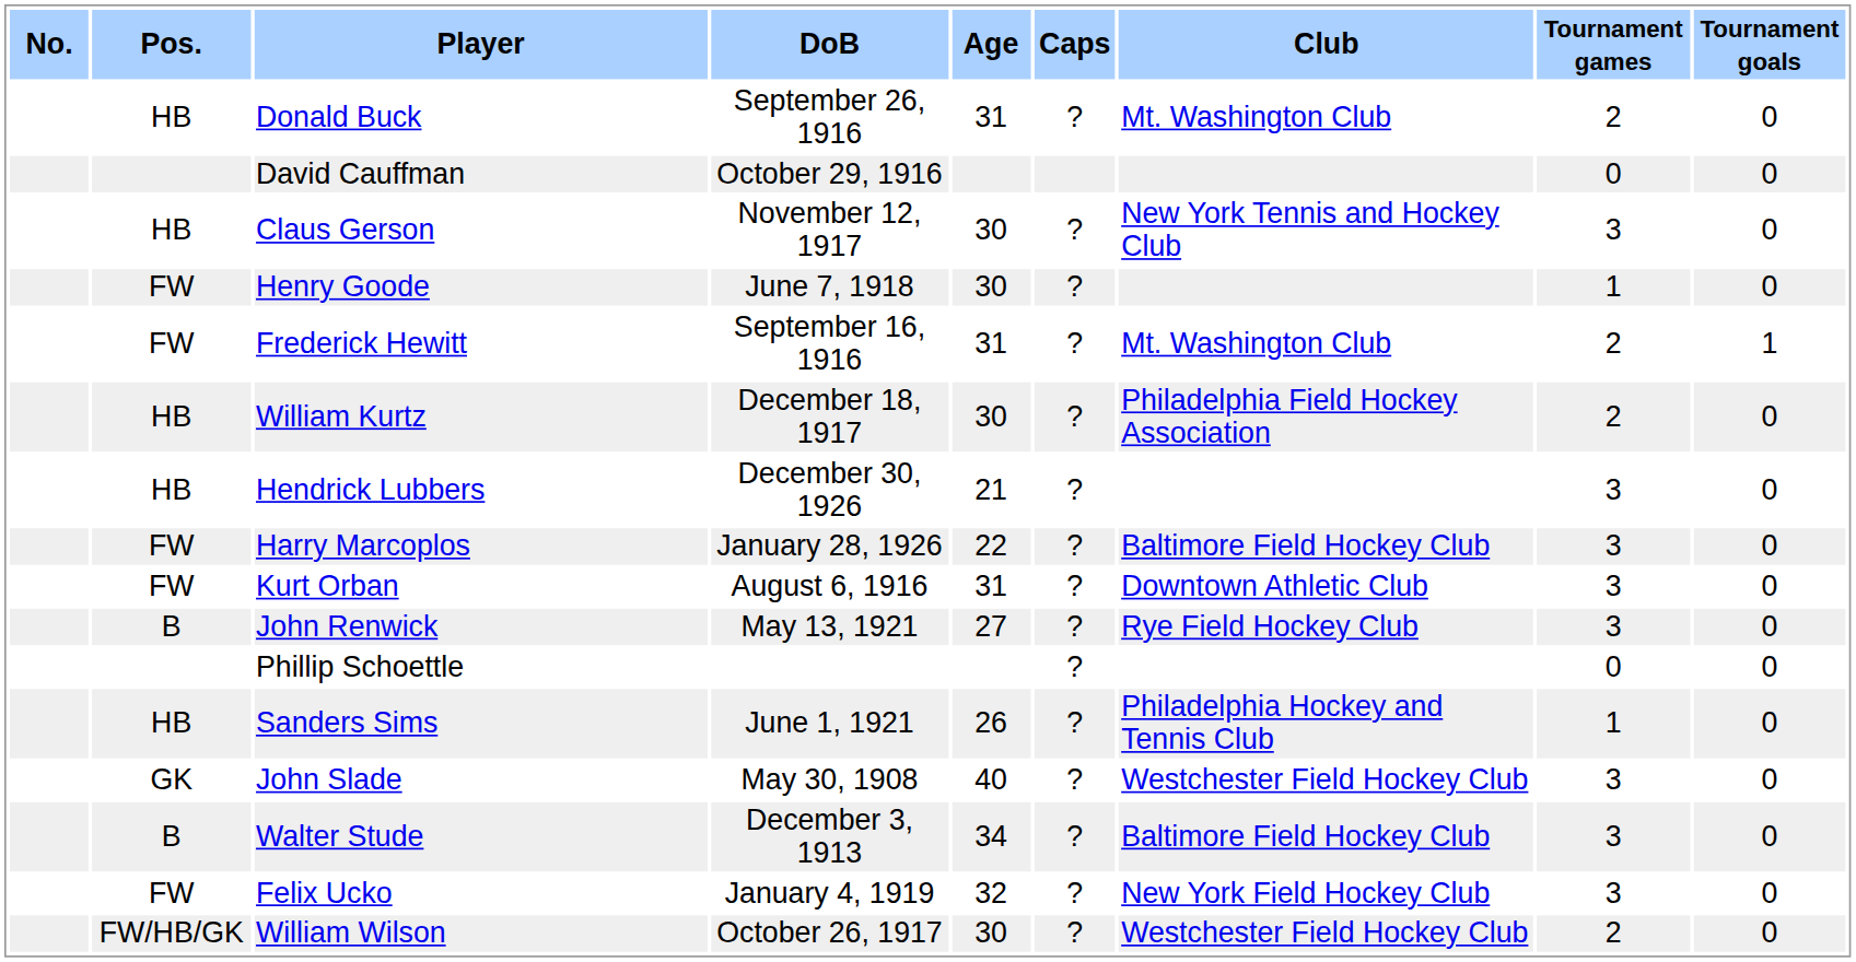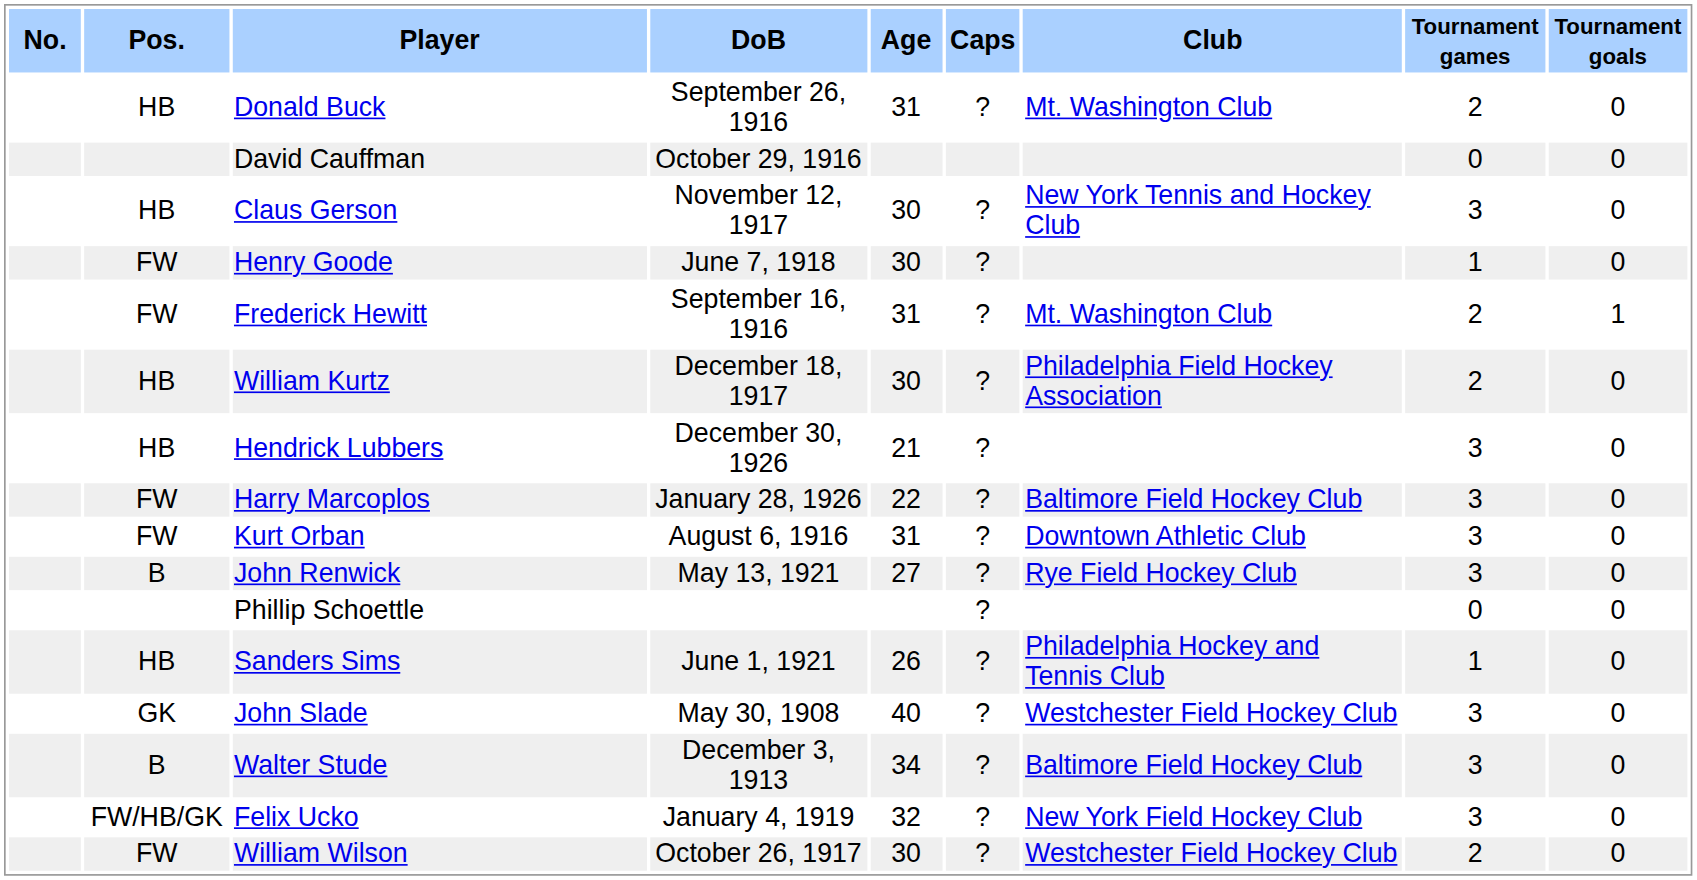Felix Ucko | Pos.: FW -> FW/HB/GK
William Wilson | Pos.: FW/HB/GK -> FW
